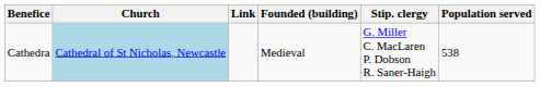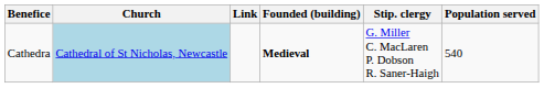Cathedra | Founded (building): normal -> bold
Cathedra | Population served: 538 -> 540
